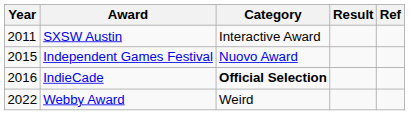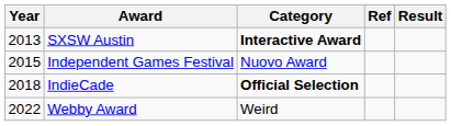columns swapped: Result <-> Ref
SXSW Austin | Year: 2011 -> 2013
SXSW Austin | Category: normal -> bold
IndieCade | Year: 2016 -> 2018
